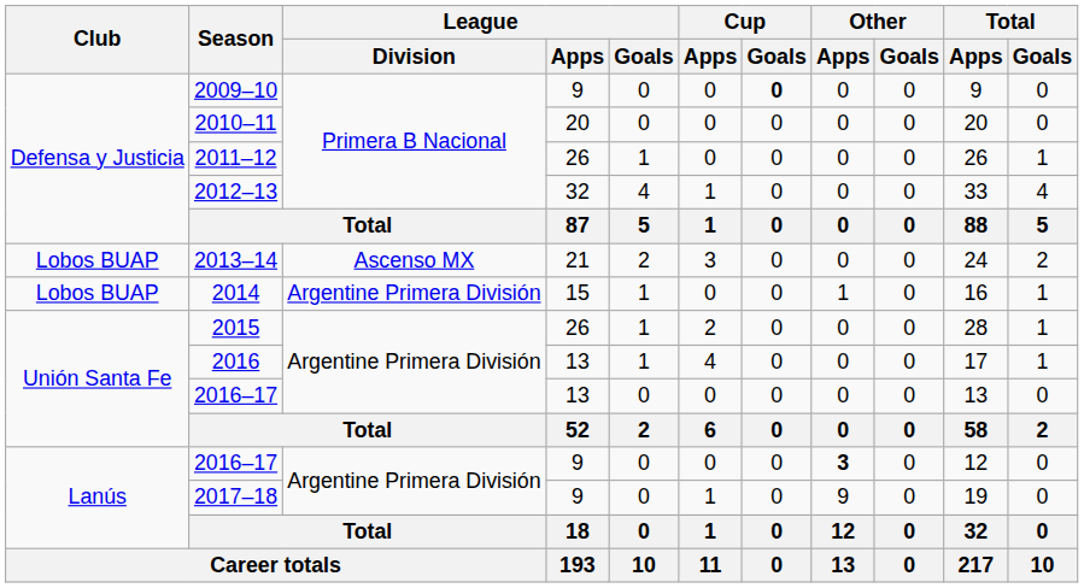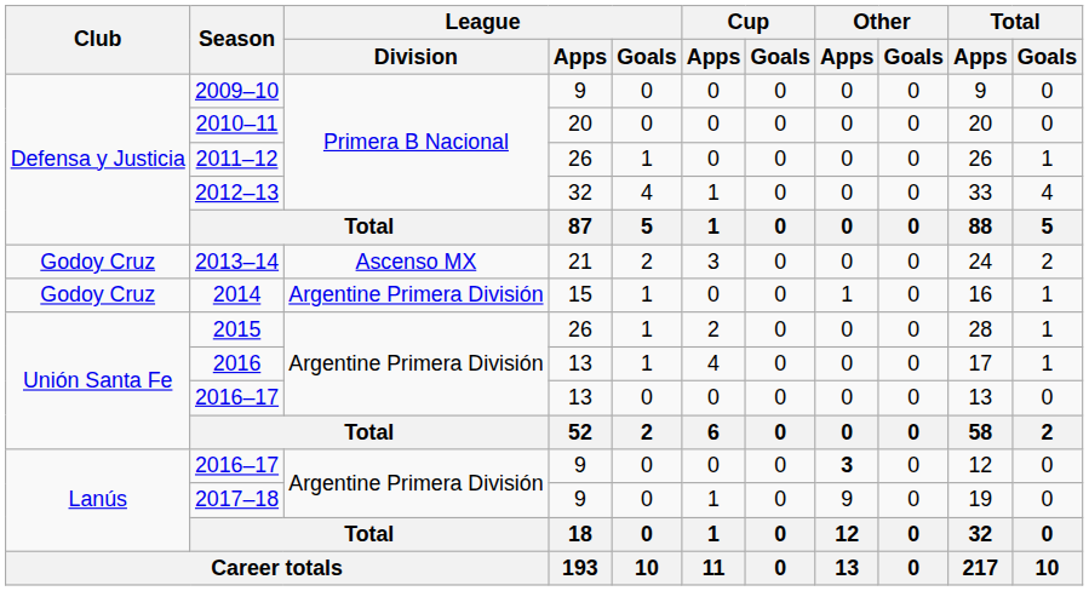2009–10 | Cup / Goals: bold -> normal
2013–14 | Club: Lobos BUAP -> Godoy Cruz
2014 | Club: Lobos BUAP -> Godoy Cruz
